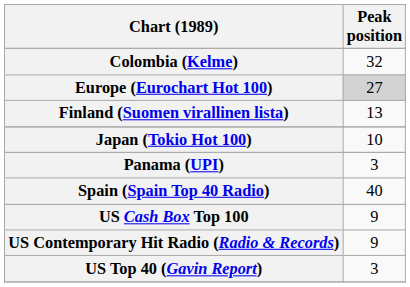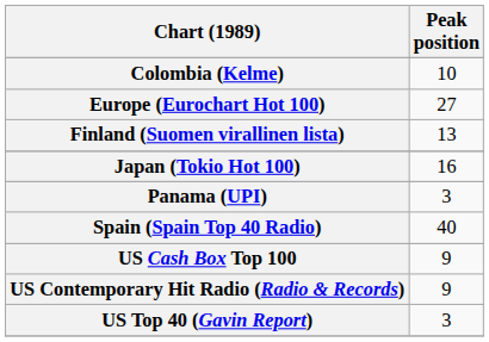Colombia (Kelme) | Peak position: 32 -> 10
Europe (Eurochart Hot 100) | Peak position: lightgrey background -> no background
Japan (Tokio Hot 100) | Peak position: 10 -> 16
